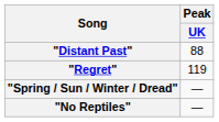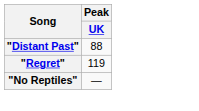- row: "Spring / Sun / Winter / Dread" | —
